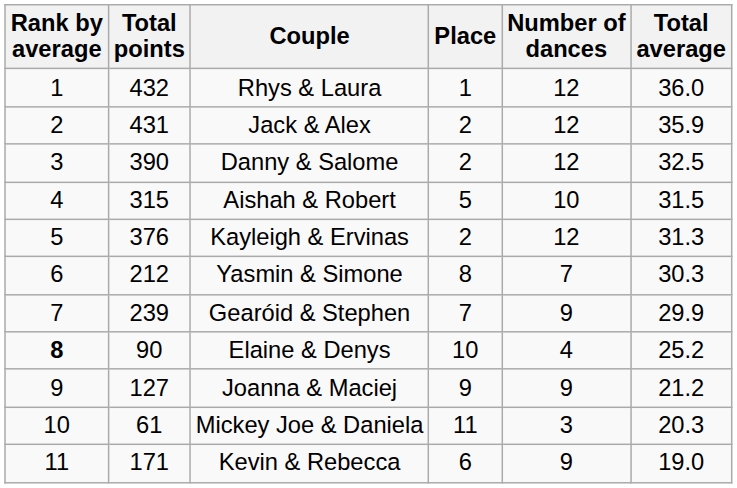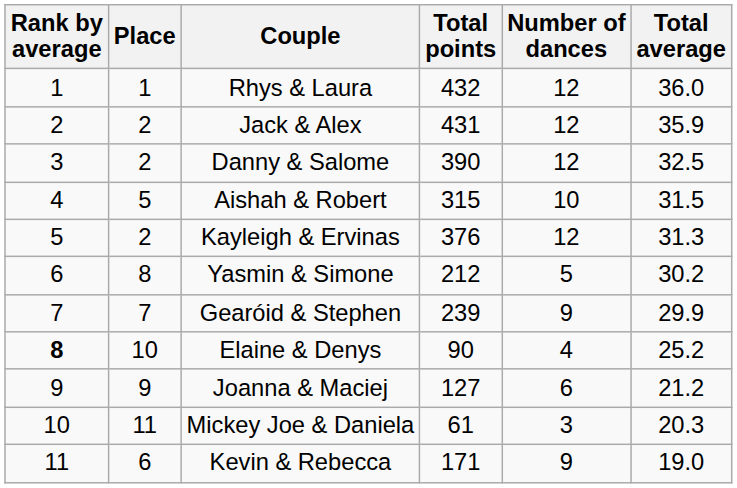columns swapped: Place <-> Total points
Yasmin & Simone | Number of dances: 7 -> 5
Yasmin & Simone | Total average: 30.3 -> 30.2
Joanna & Maciej | Number of dances: 9 -> 6
